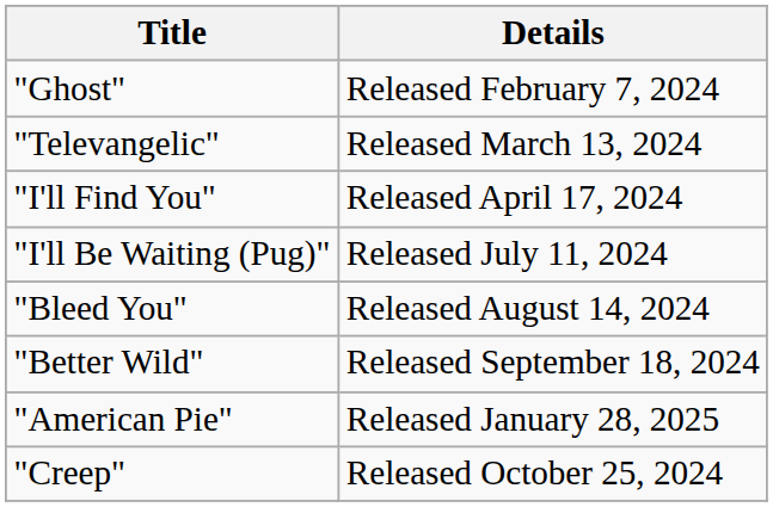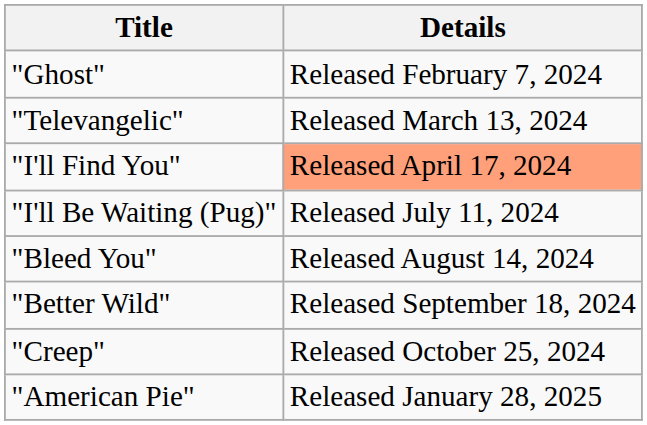"I'll Find You" | Details: no background -> lightsalmon background
rows swapped: "Creep" <-> "American Pie"
